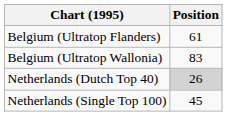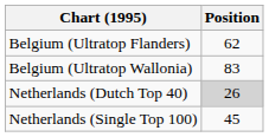Belgium (Ultratop Flanders) | Position: 61 -> 62
